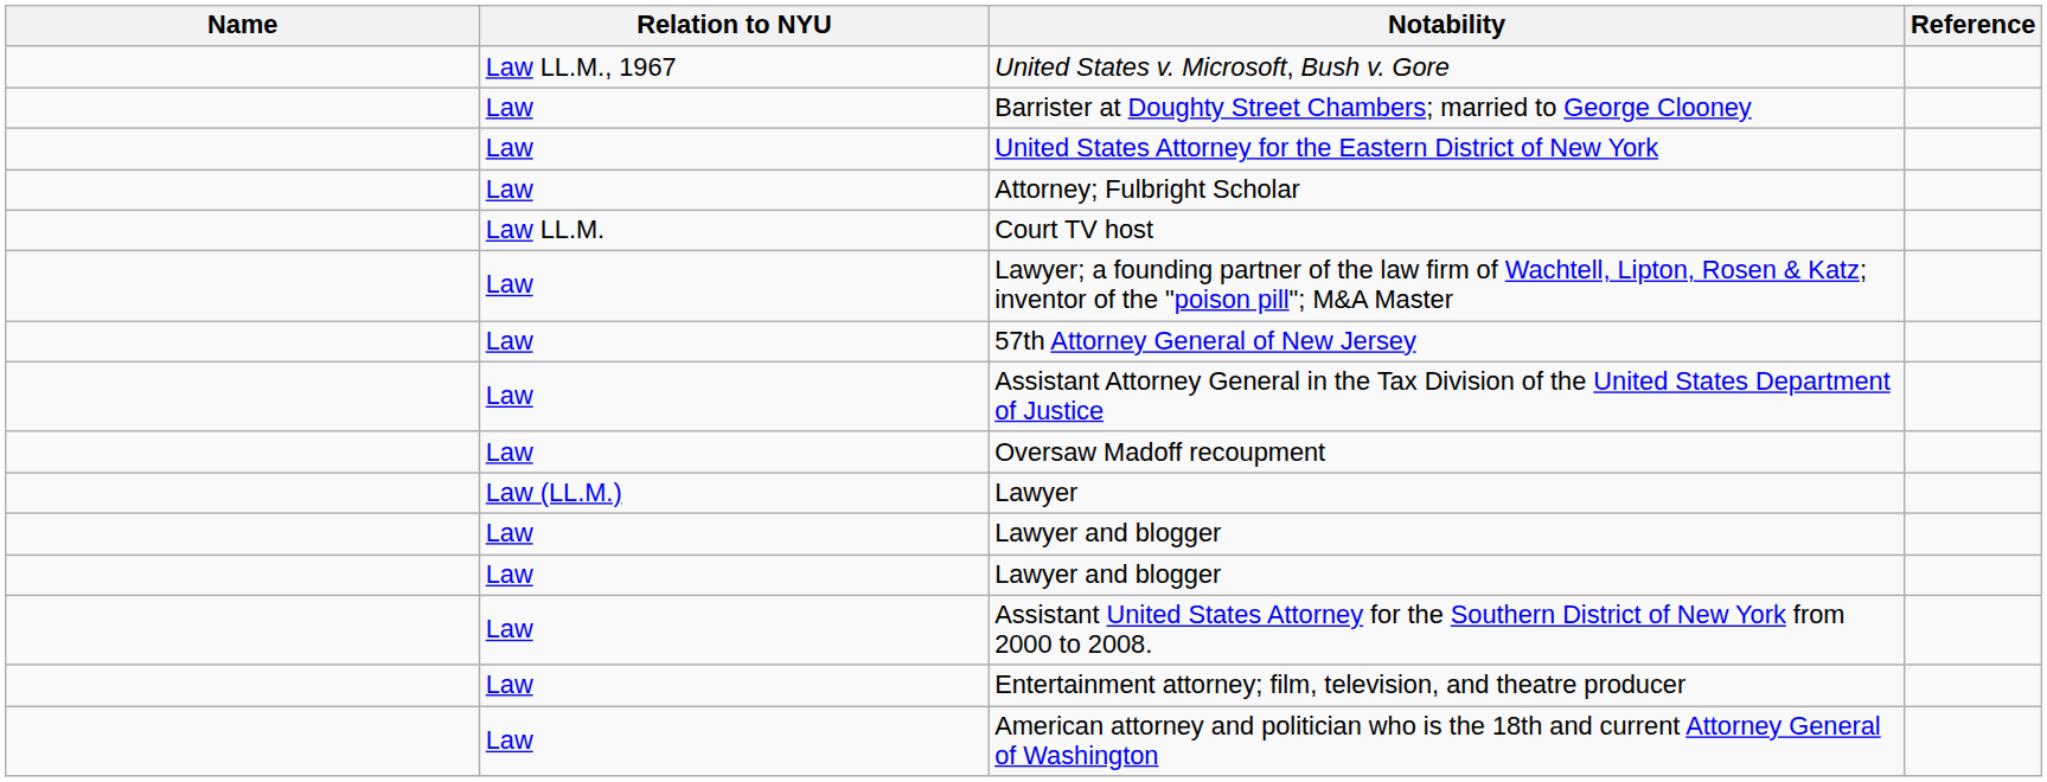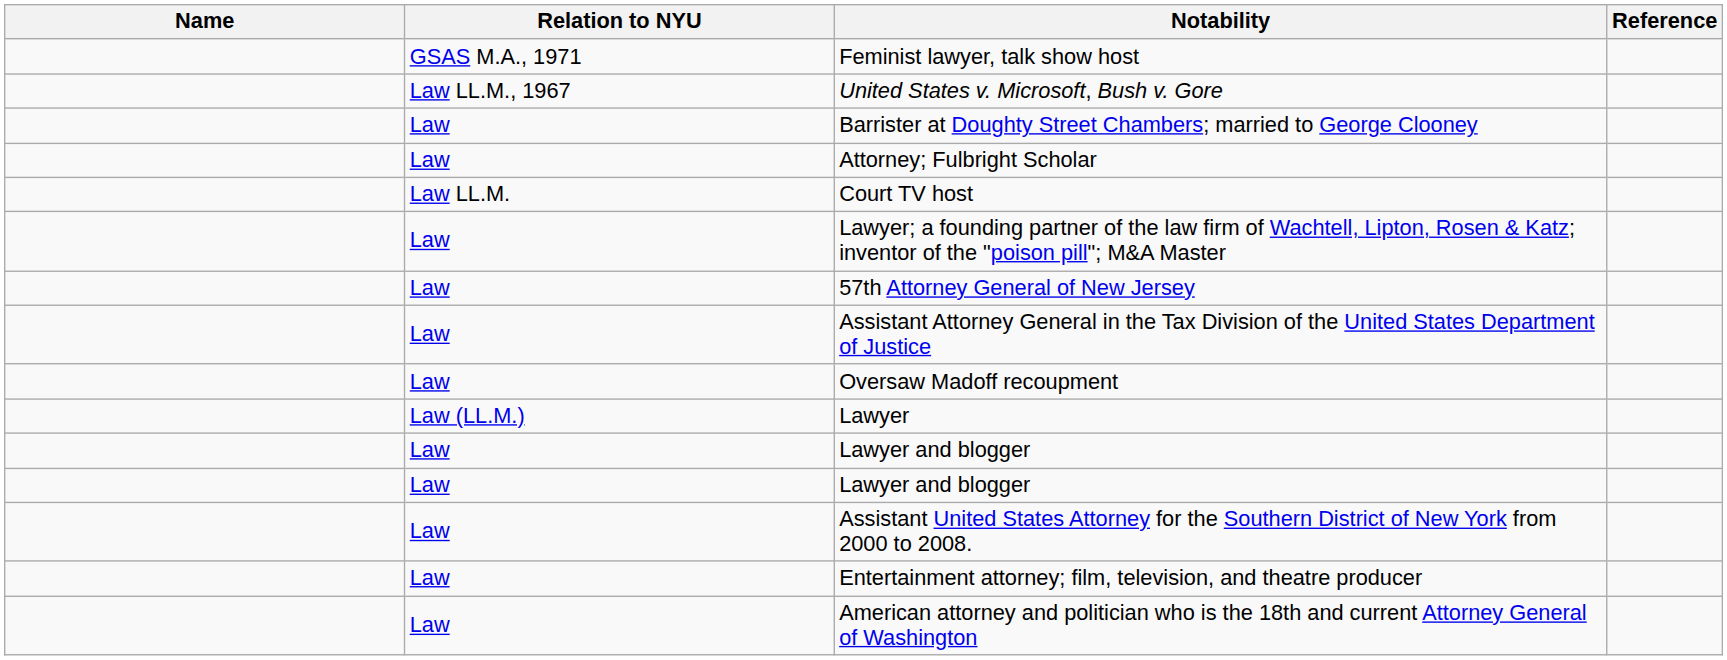+ row: GSAS M.A., 1971 | Feminist lawyer, talk show host
- row: Law | United States Attorney for the Eastern District of New York
